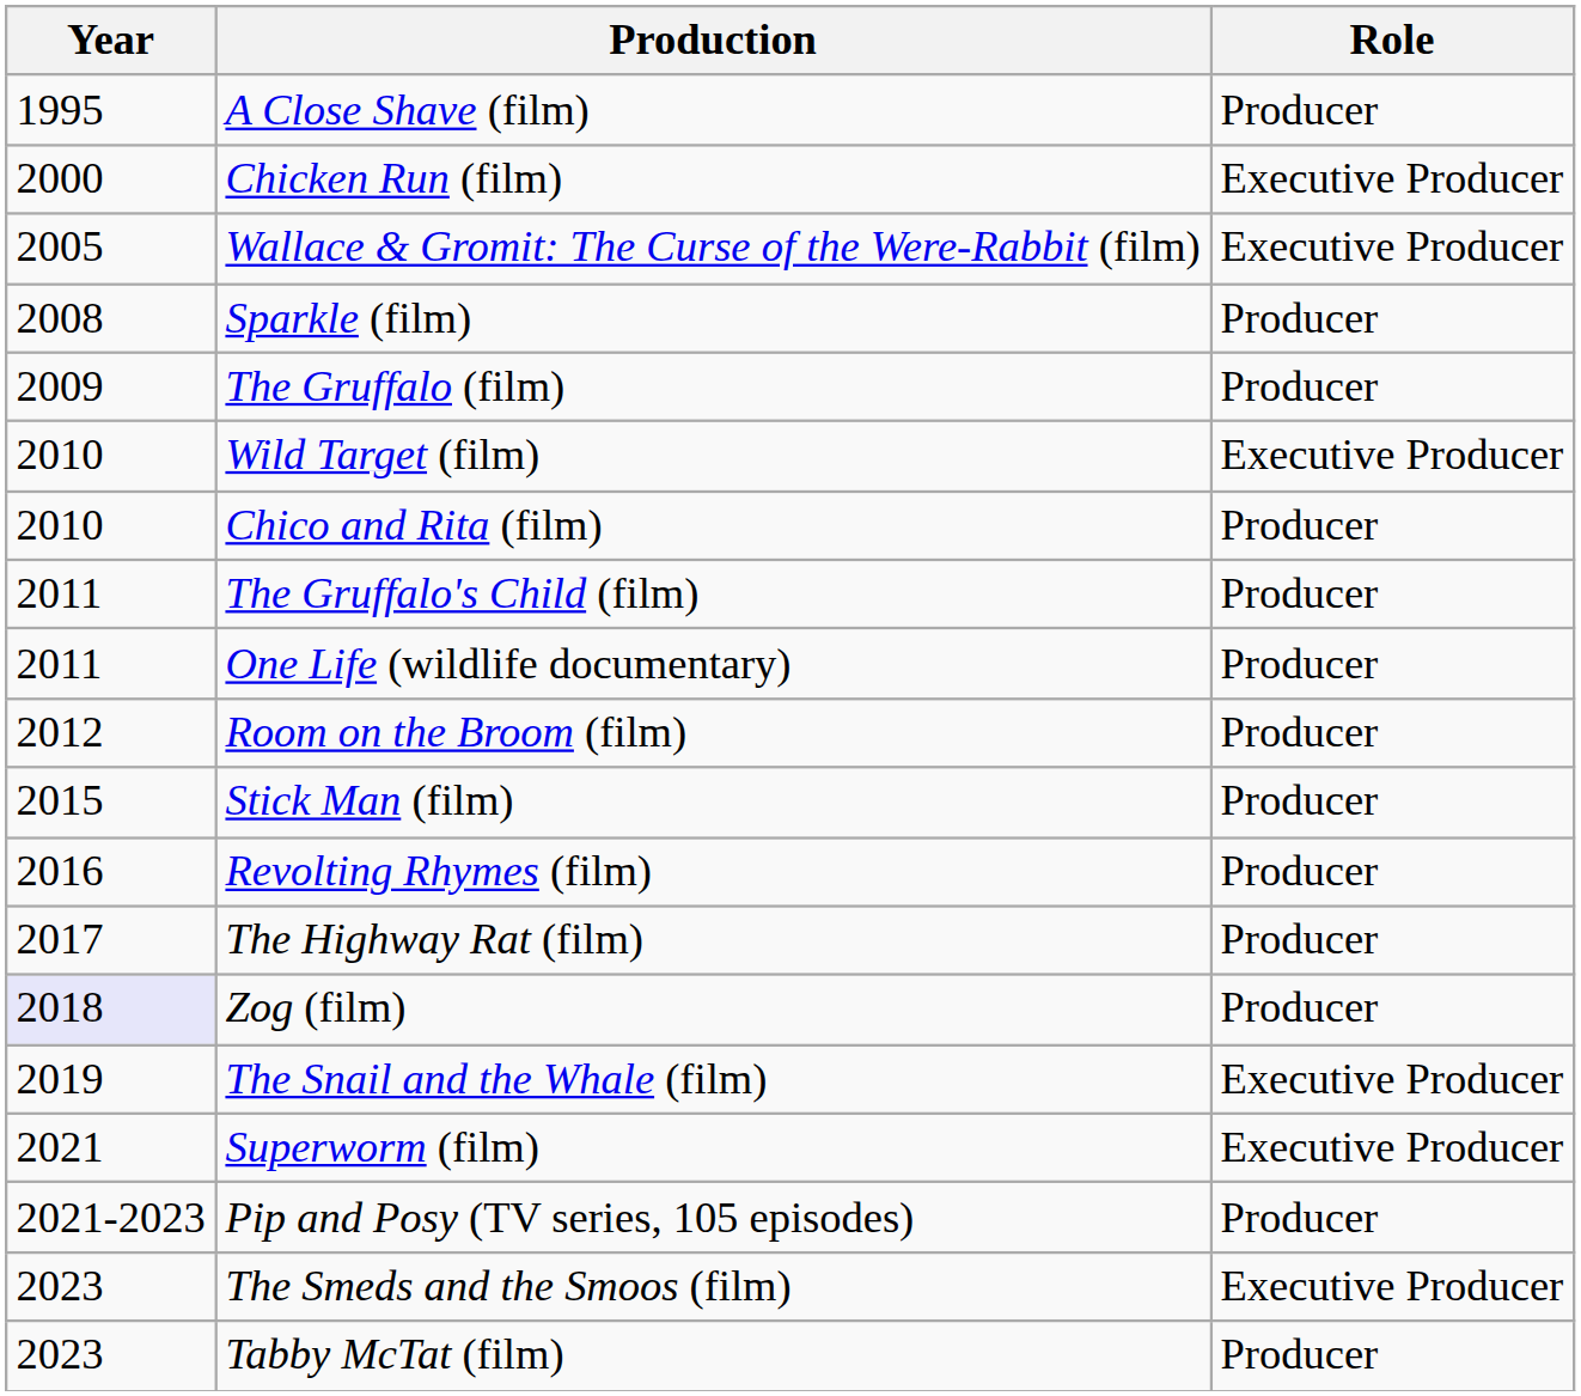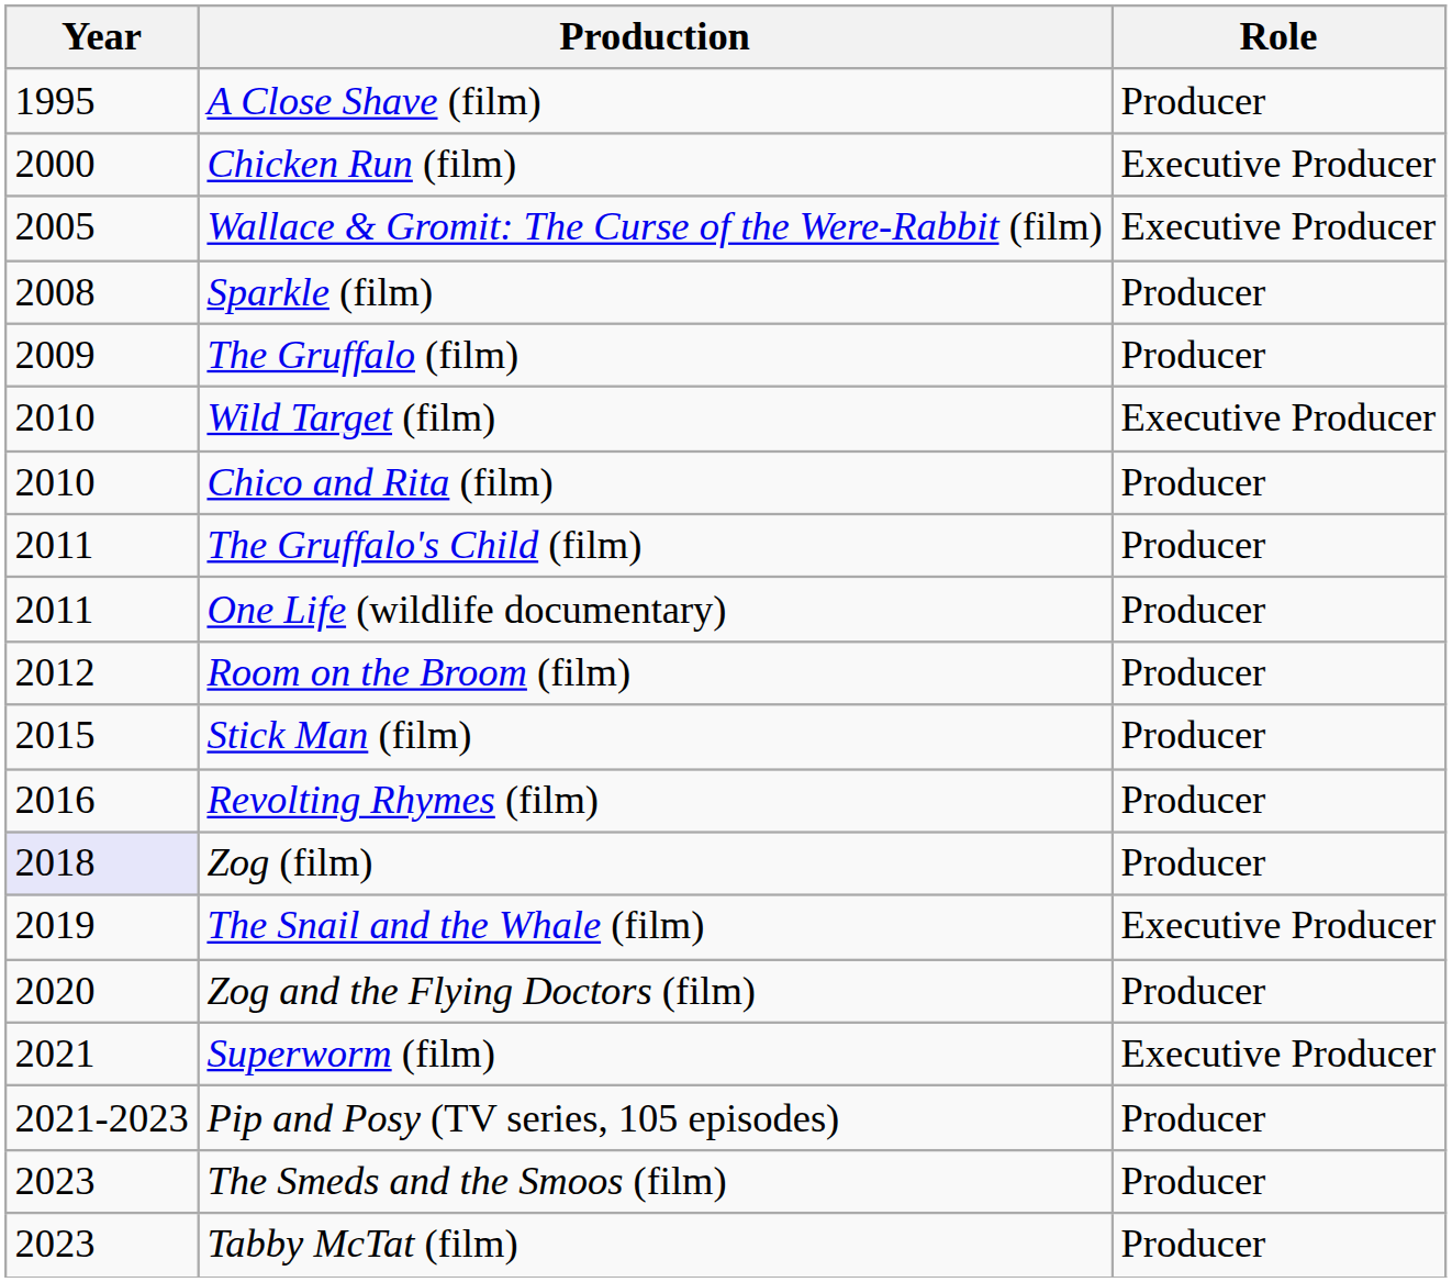- row: 2017 | The Highway Rat (film) | Producer
+ row: 2020 | Zog and the Flying Doctors (film) | Producer
The Smeds and the Smoos (film) | Role: Executive Producer -> Producer
